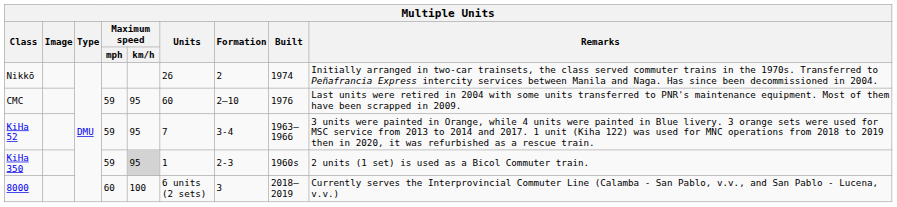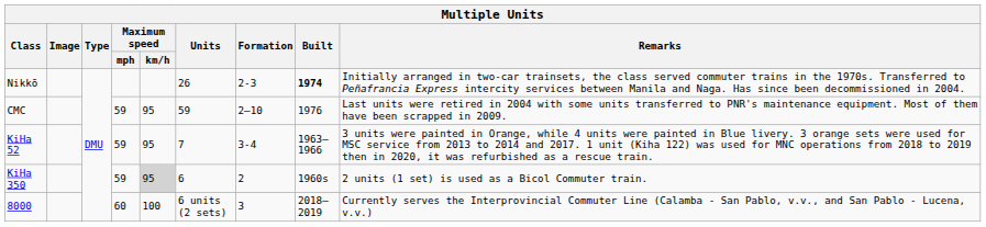Nikkō | Formation: 2 -> 2-3
Nikkō | Built: normal -> bold
CMC | Units: 60 -> 59
KiHa 350 | Units: 1 -> 6
KiHa 350 | Formation: 2-3 -> 2
